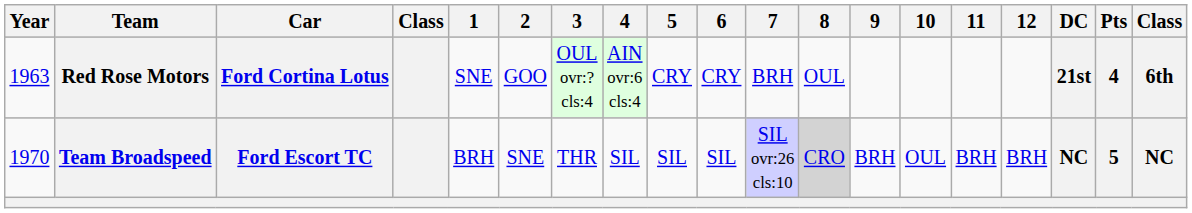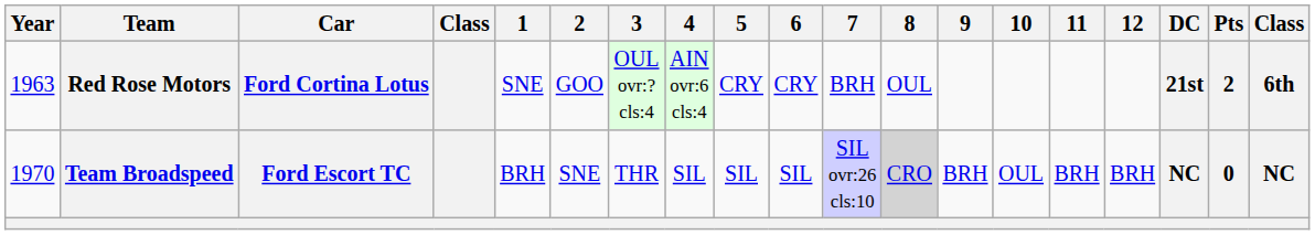Red Rose Motors | Pts: 4 -> 2
Team Broadspeed | Pts: 5 -> 0
